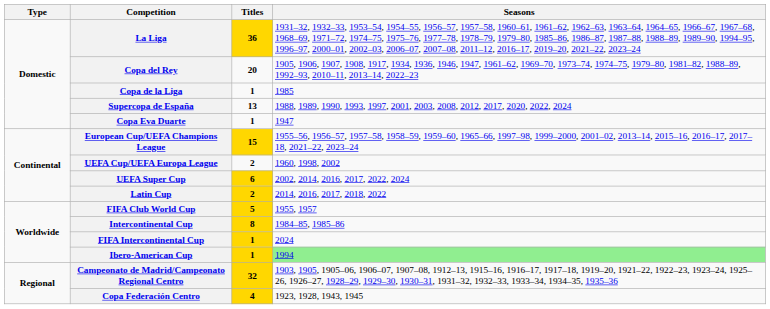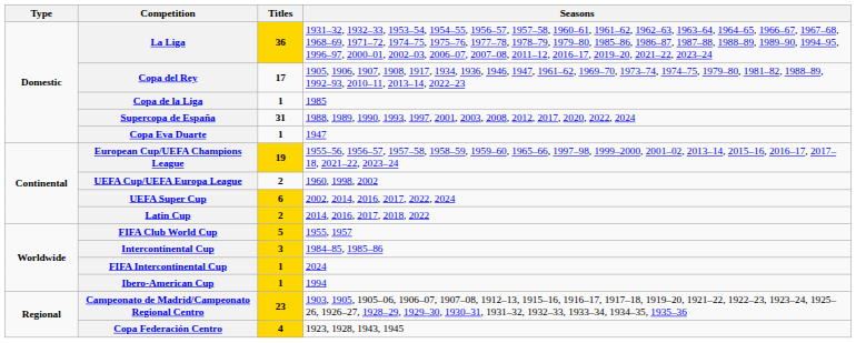Copa del Rey | Titles: 20 -> 17
Supercopa de España | Titles: 13 -> 31
European Cup/UEFA Champions League | Titles: 15 -> 19
Intercontinental Cup | Titles: 8 -> 3
Ibero-American Cup | Seasons: lightgreen background -> no background
Campeonato de Madrid/Campeonato Regional Centro | Titles: 32 -> 23
